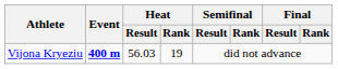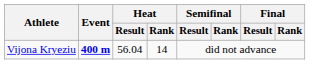Vijona Kryeziu | Heat / Result: 56.03 -> 56.04
Vijona Kryeziu | Heat / Rank: 19 -> 14
